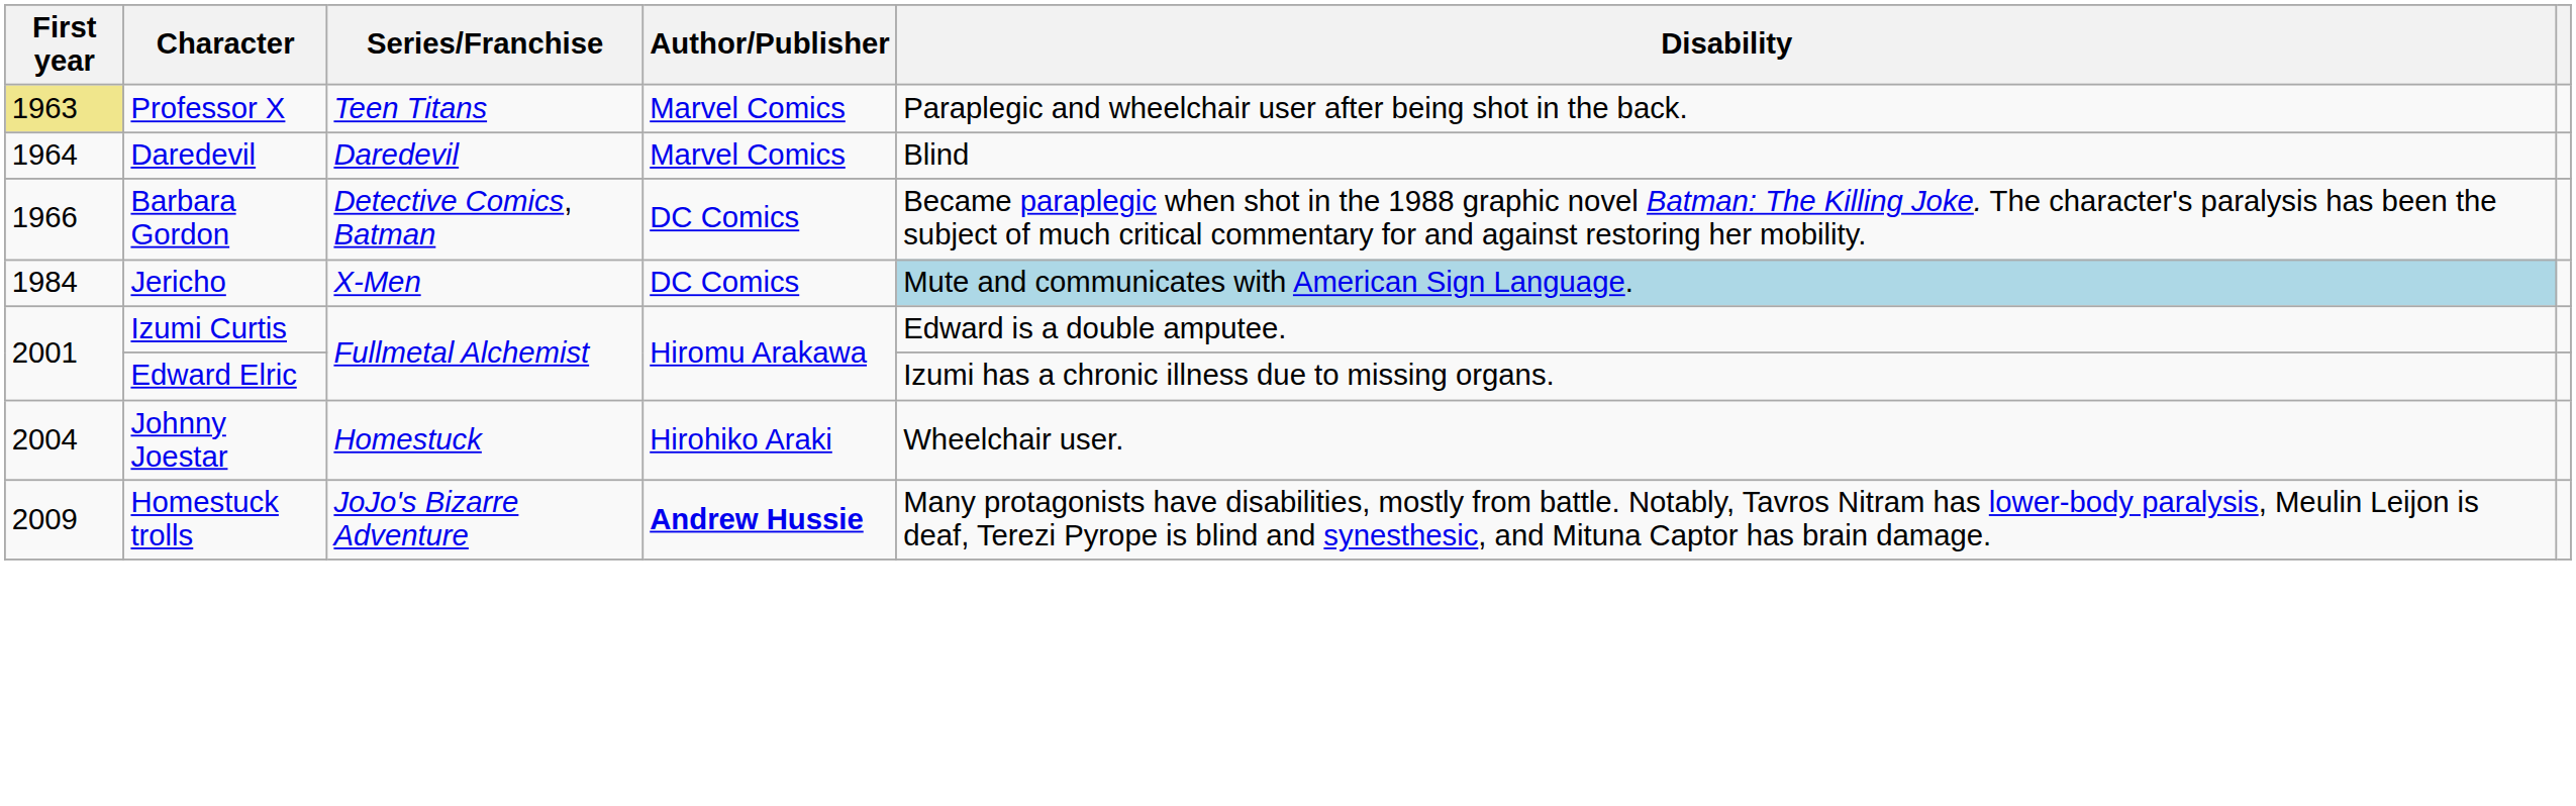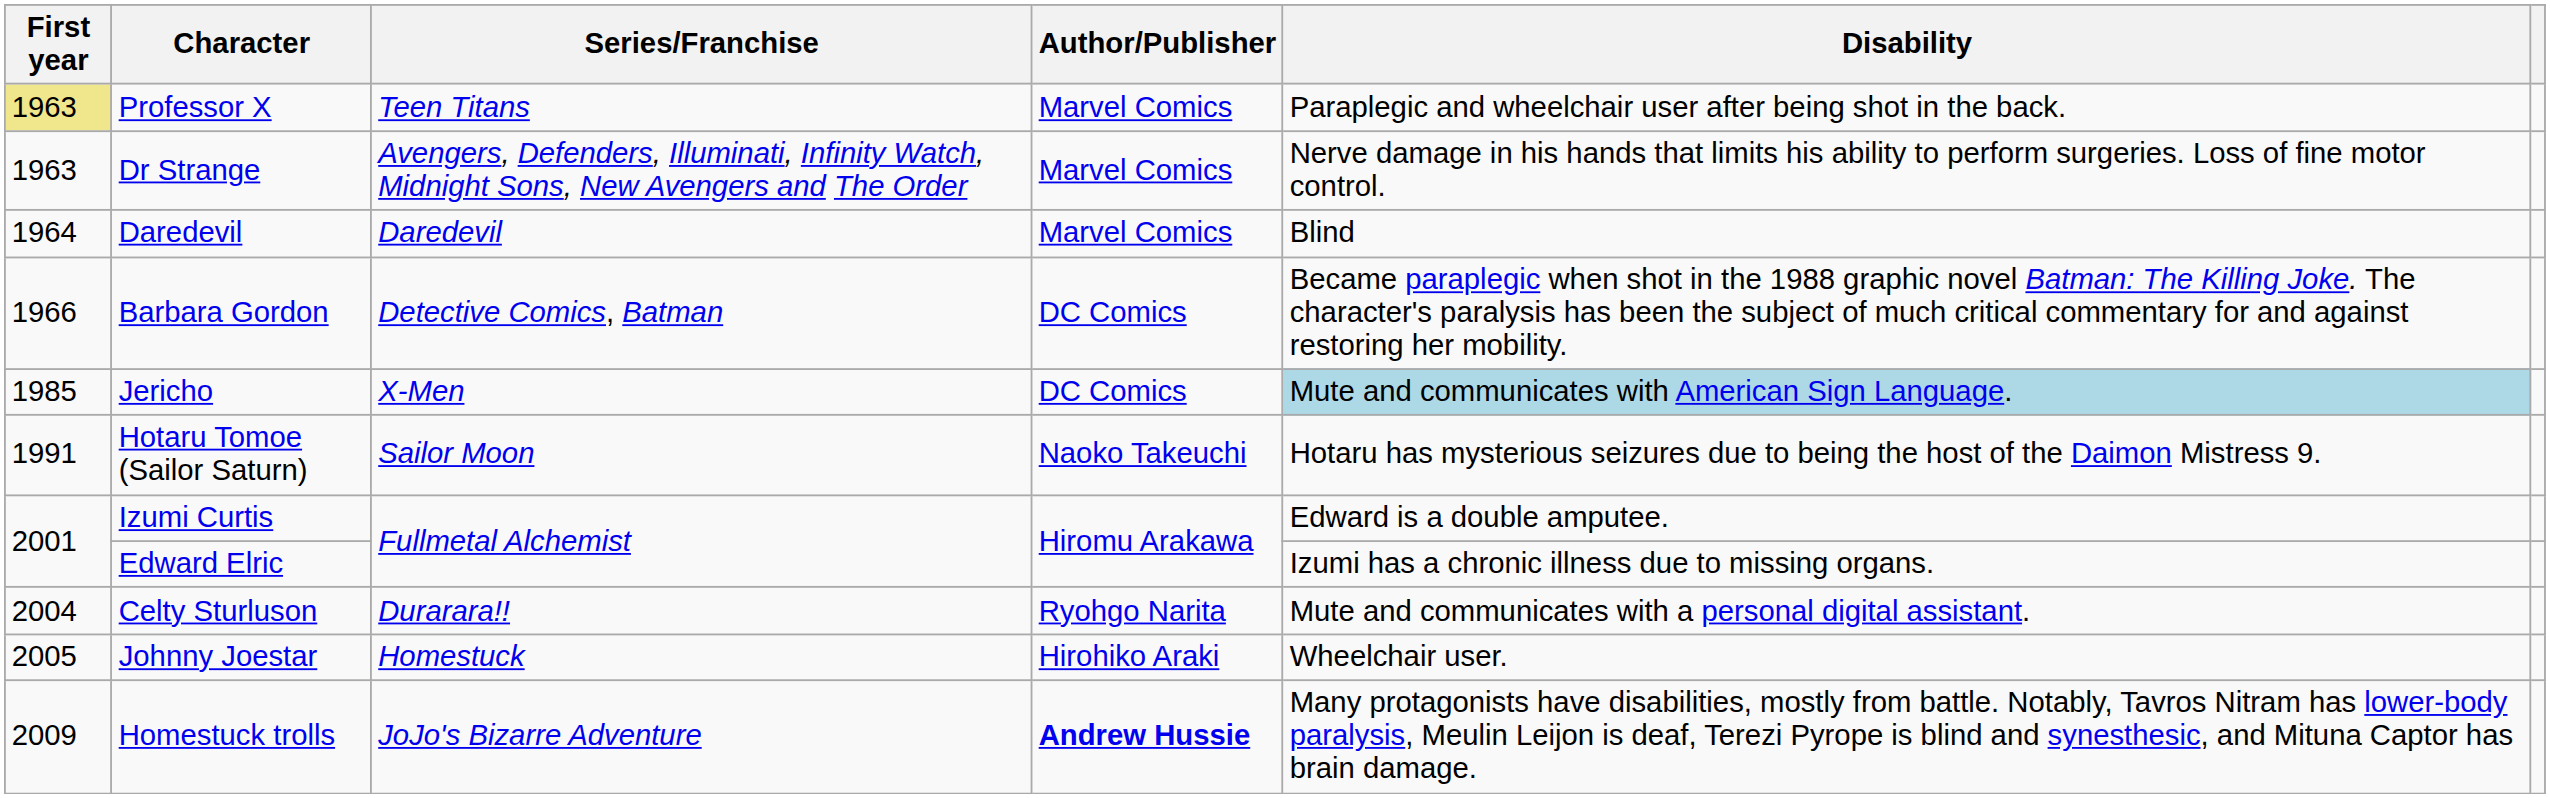+ row: 1963 | Dr Strange | Avengers, Defenders, Illuminati, Infinity Watch, Midnight Sons, New Avengers and The Order | Marvel Comics | Nerve damage in his hands that limits his ability to perform surgeries. Loss of fine motor control.
Jericho | First year: 1984 -> 1985
+ row: 1991 | Hotaru Tomoe (Sailor Saturn) | Sailor Moon | Naoko Takeuchi | Hotaru has mysterious seizures due to being the host of the Daimon Mistress 9.
+ row: 2004 | Celty Sturluson | Durarara!! | Ryohgo Narita | Mute and communicates with a personal digital assistant.
Johnny Joestar | First year: 2004 -> 2005
